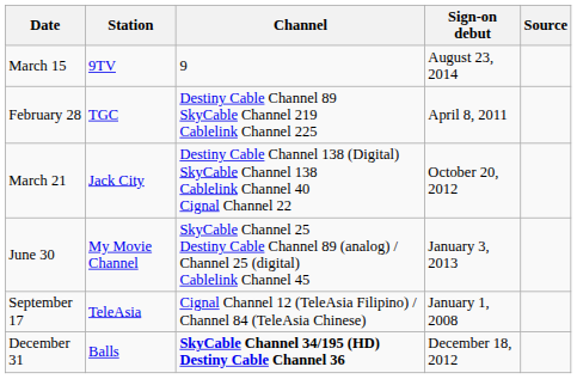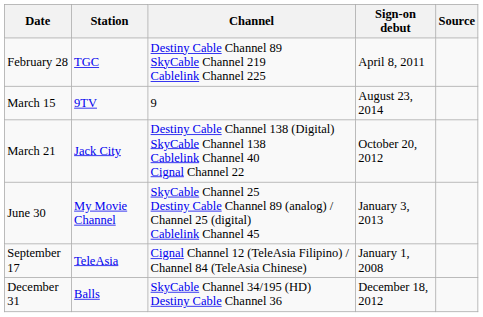rows swapped: February 28 <-> March 15
December 31 | Channel: bold -> normal
